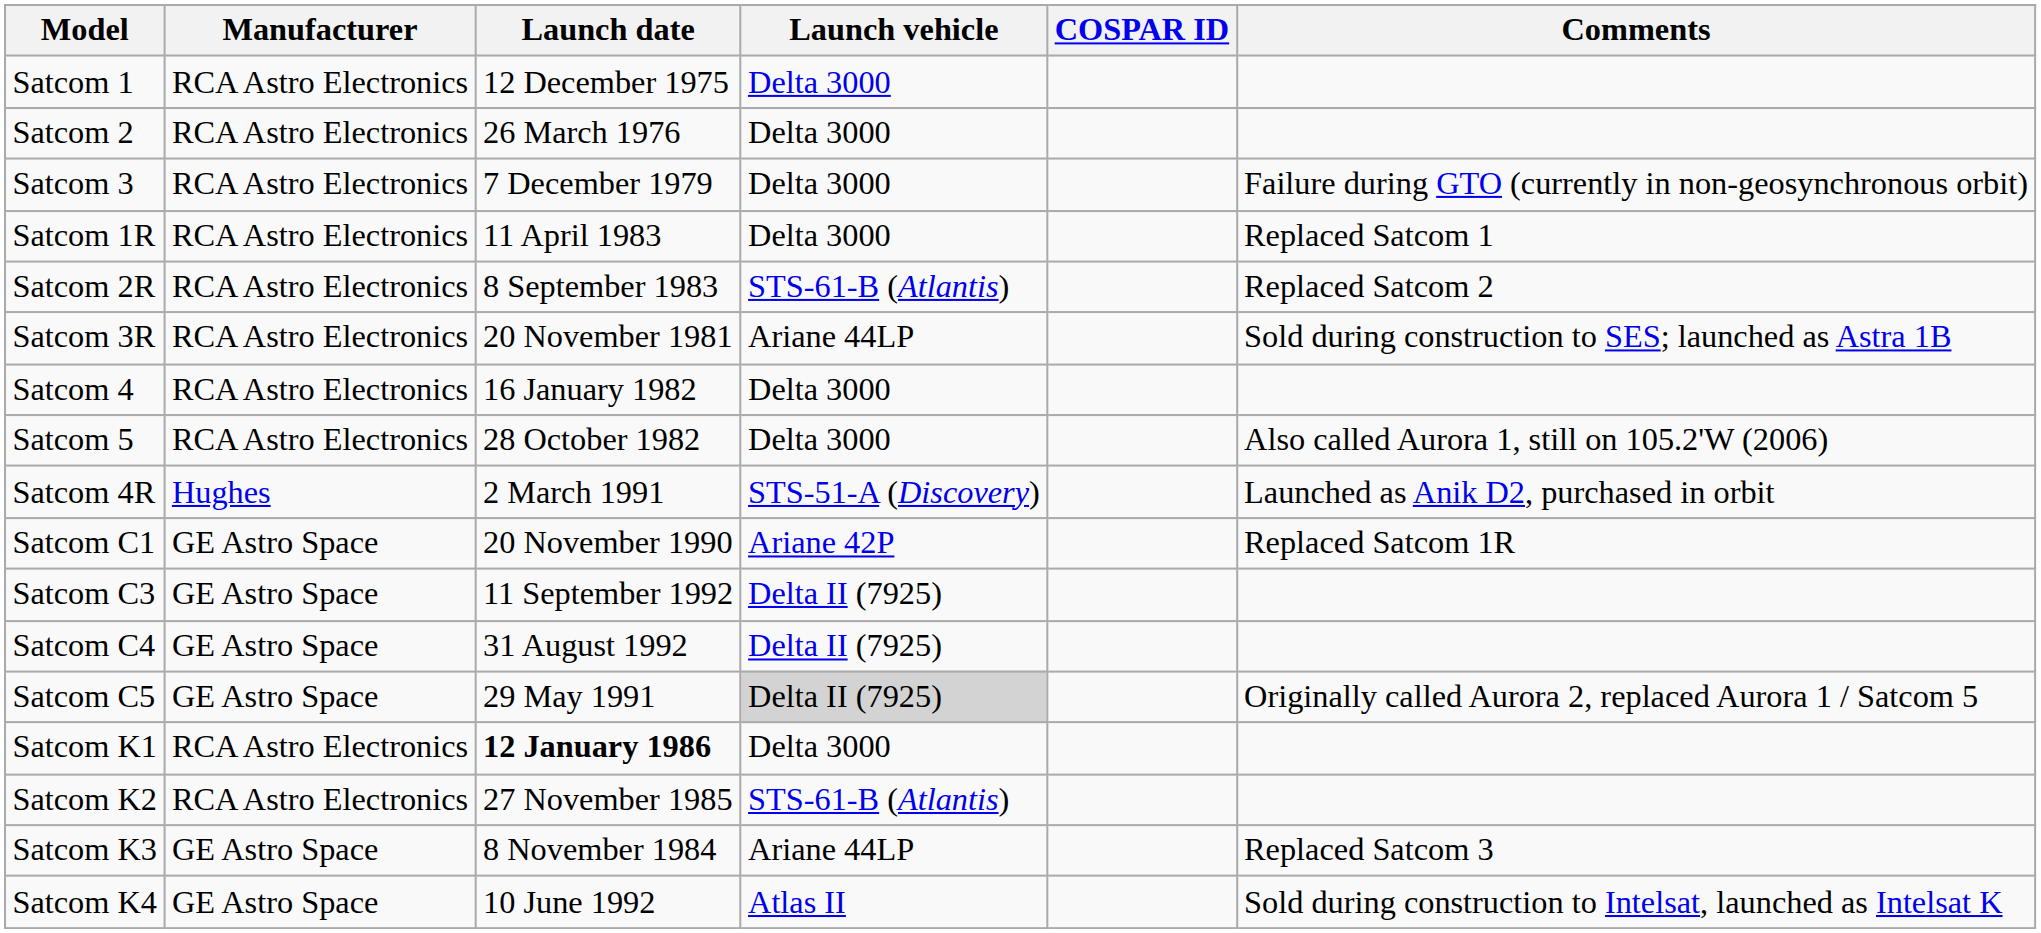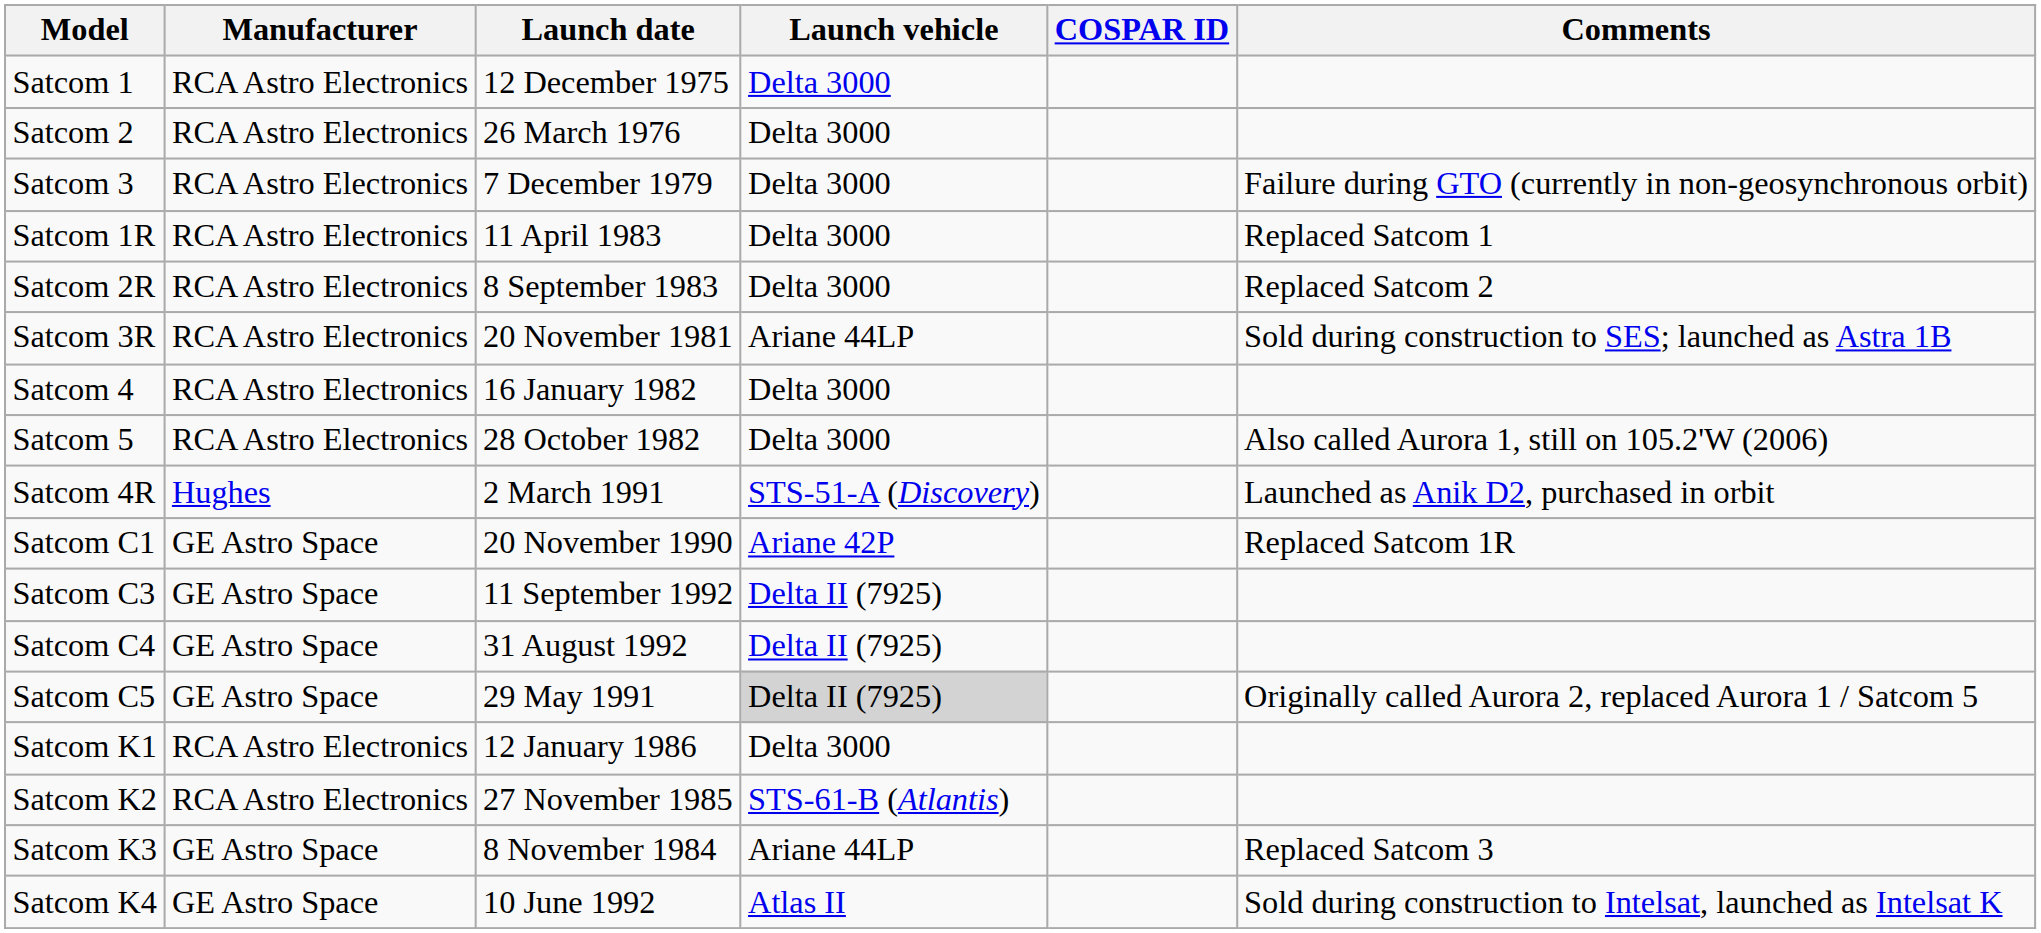Satcom 2R | Launch vehicle: STS-61-B (Atlantis) -> Delta 3000
Satcom K1 | Launch date: bold -> normal
